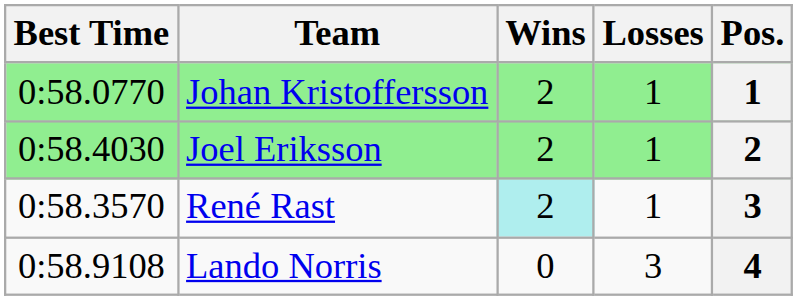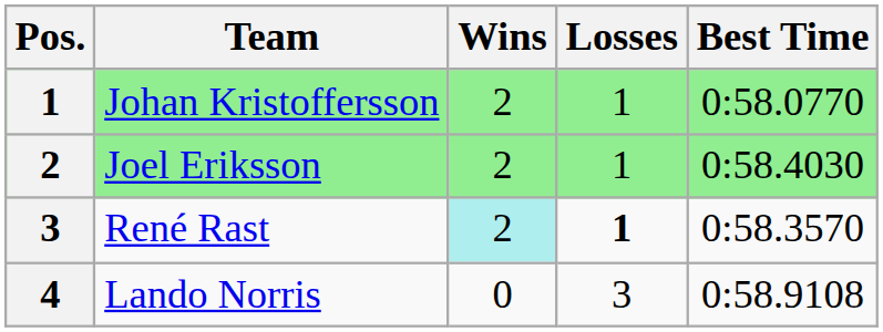columns swapped: Pos. <-> Best Time
René Rast | Losses: normal -> bold
